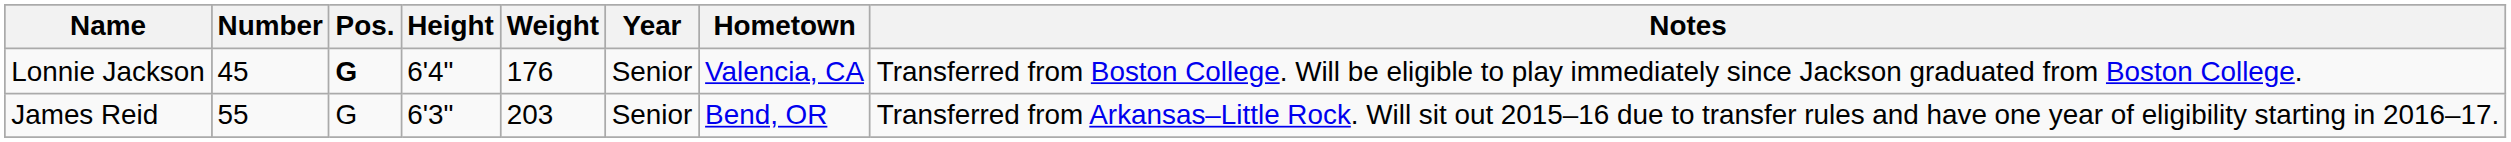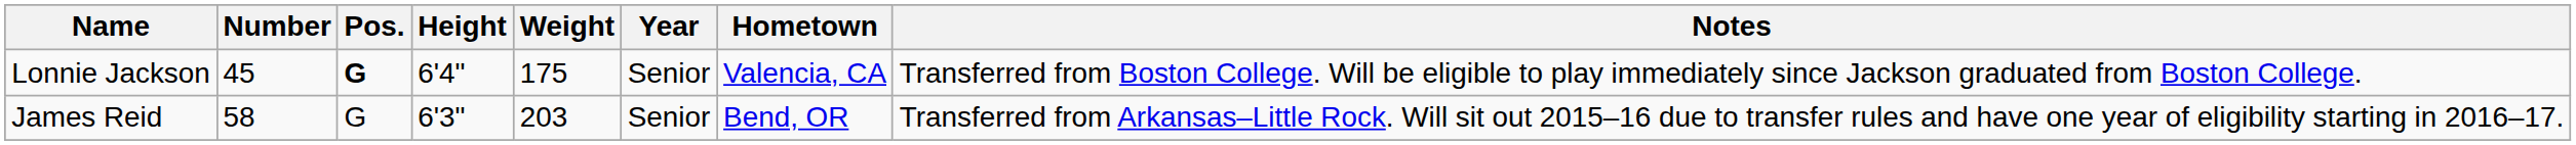Lonnie Jackson | Weight: 176 -> 175
James Reid | Number: 55 -> 58
